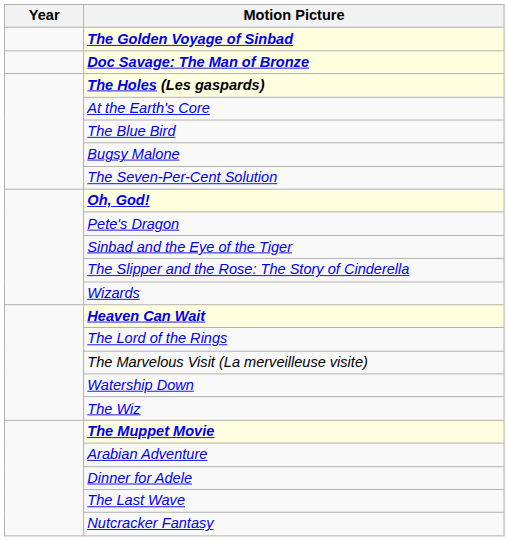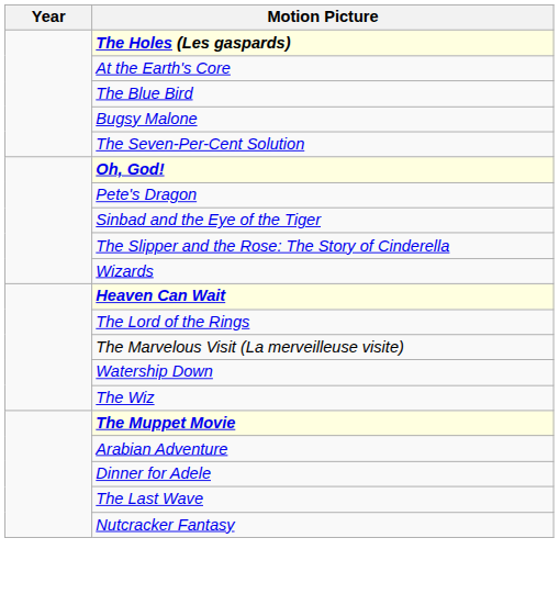- row: The Golden Voyage of Sinbad
- row: Doc Savage: The Man of Bronze
